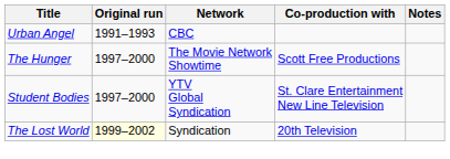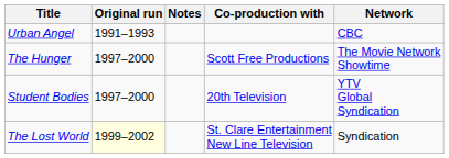columns swapped: Network <-> Notes
Student Bodies | Co-production with: St. Clare Entertainment New Line Television -> 20th Television
The Lost World | Co-production with: 20th Television -> St. Clare Entertainment New Line Television
